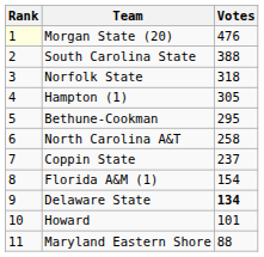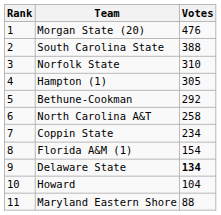Morgan State (20) | Rank: lightyellow background -> no background
Norfolk State | Votes: 318 -> 310
Bethune-Cookman | Votes: 295 -> 292
Coppin State | Votes: 237 -> 234
Howard | Votes: 101 -> 104
